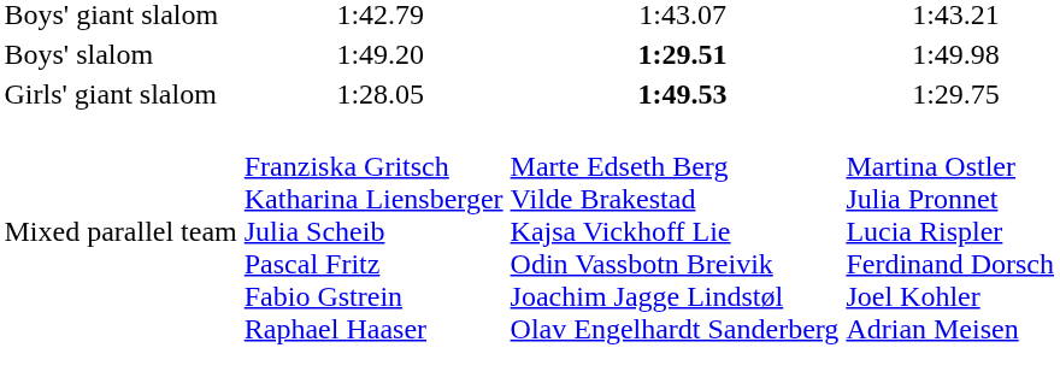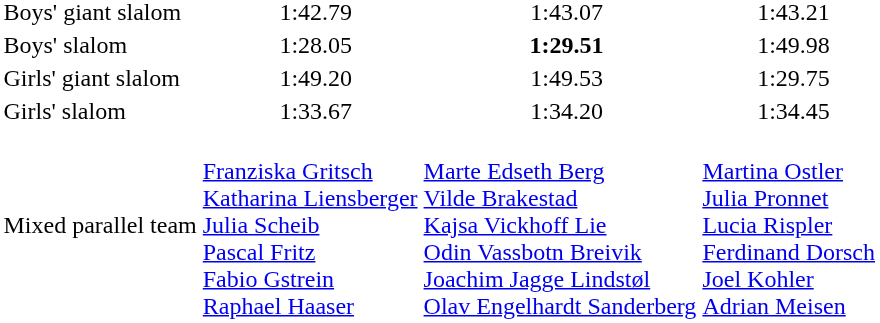Boys' slalom | column 3: 1:49.20 -> 1:28.05
Girls' giant slalom | column 3: 1:28.05 -> 1:49.20
Girls' giant slalom | column 5: bold -> normal
+ row: Girls' slalom | 1:33.67 | 1:34.20 | 1:34.45
